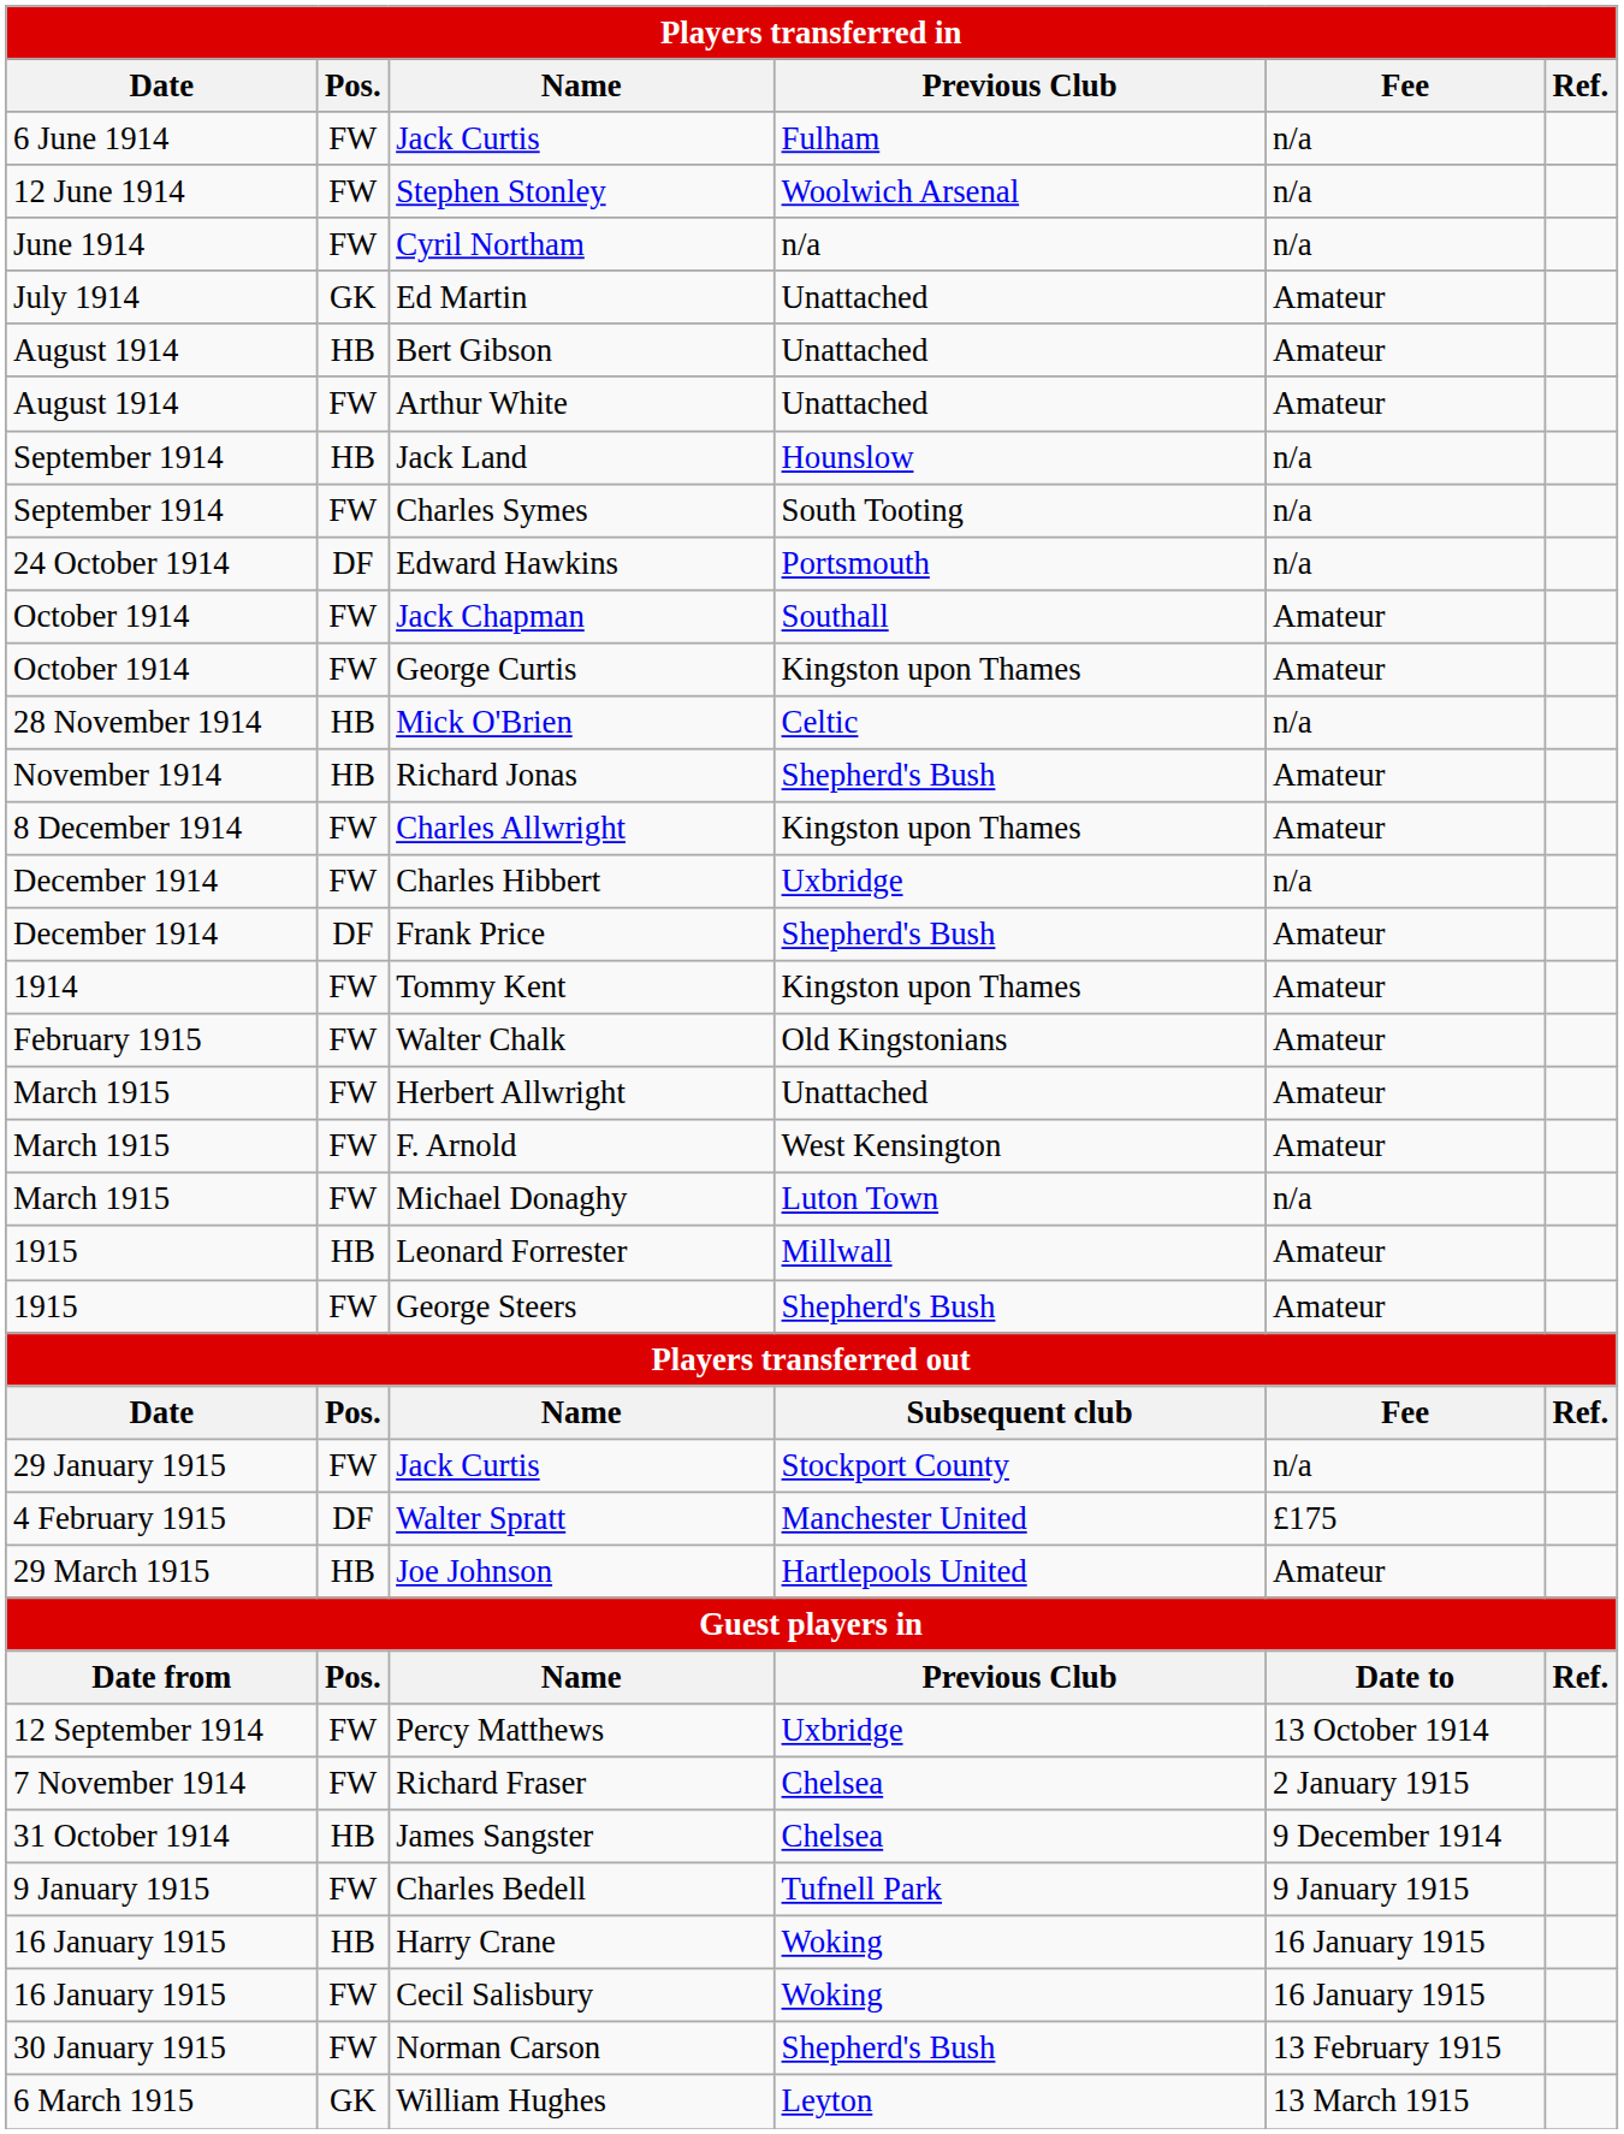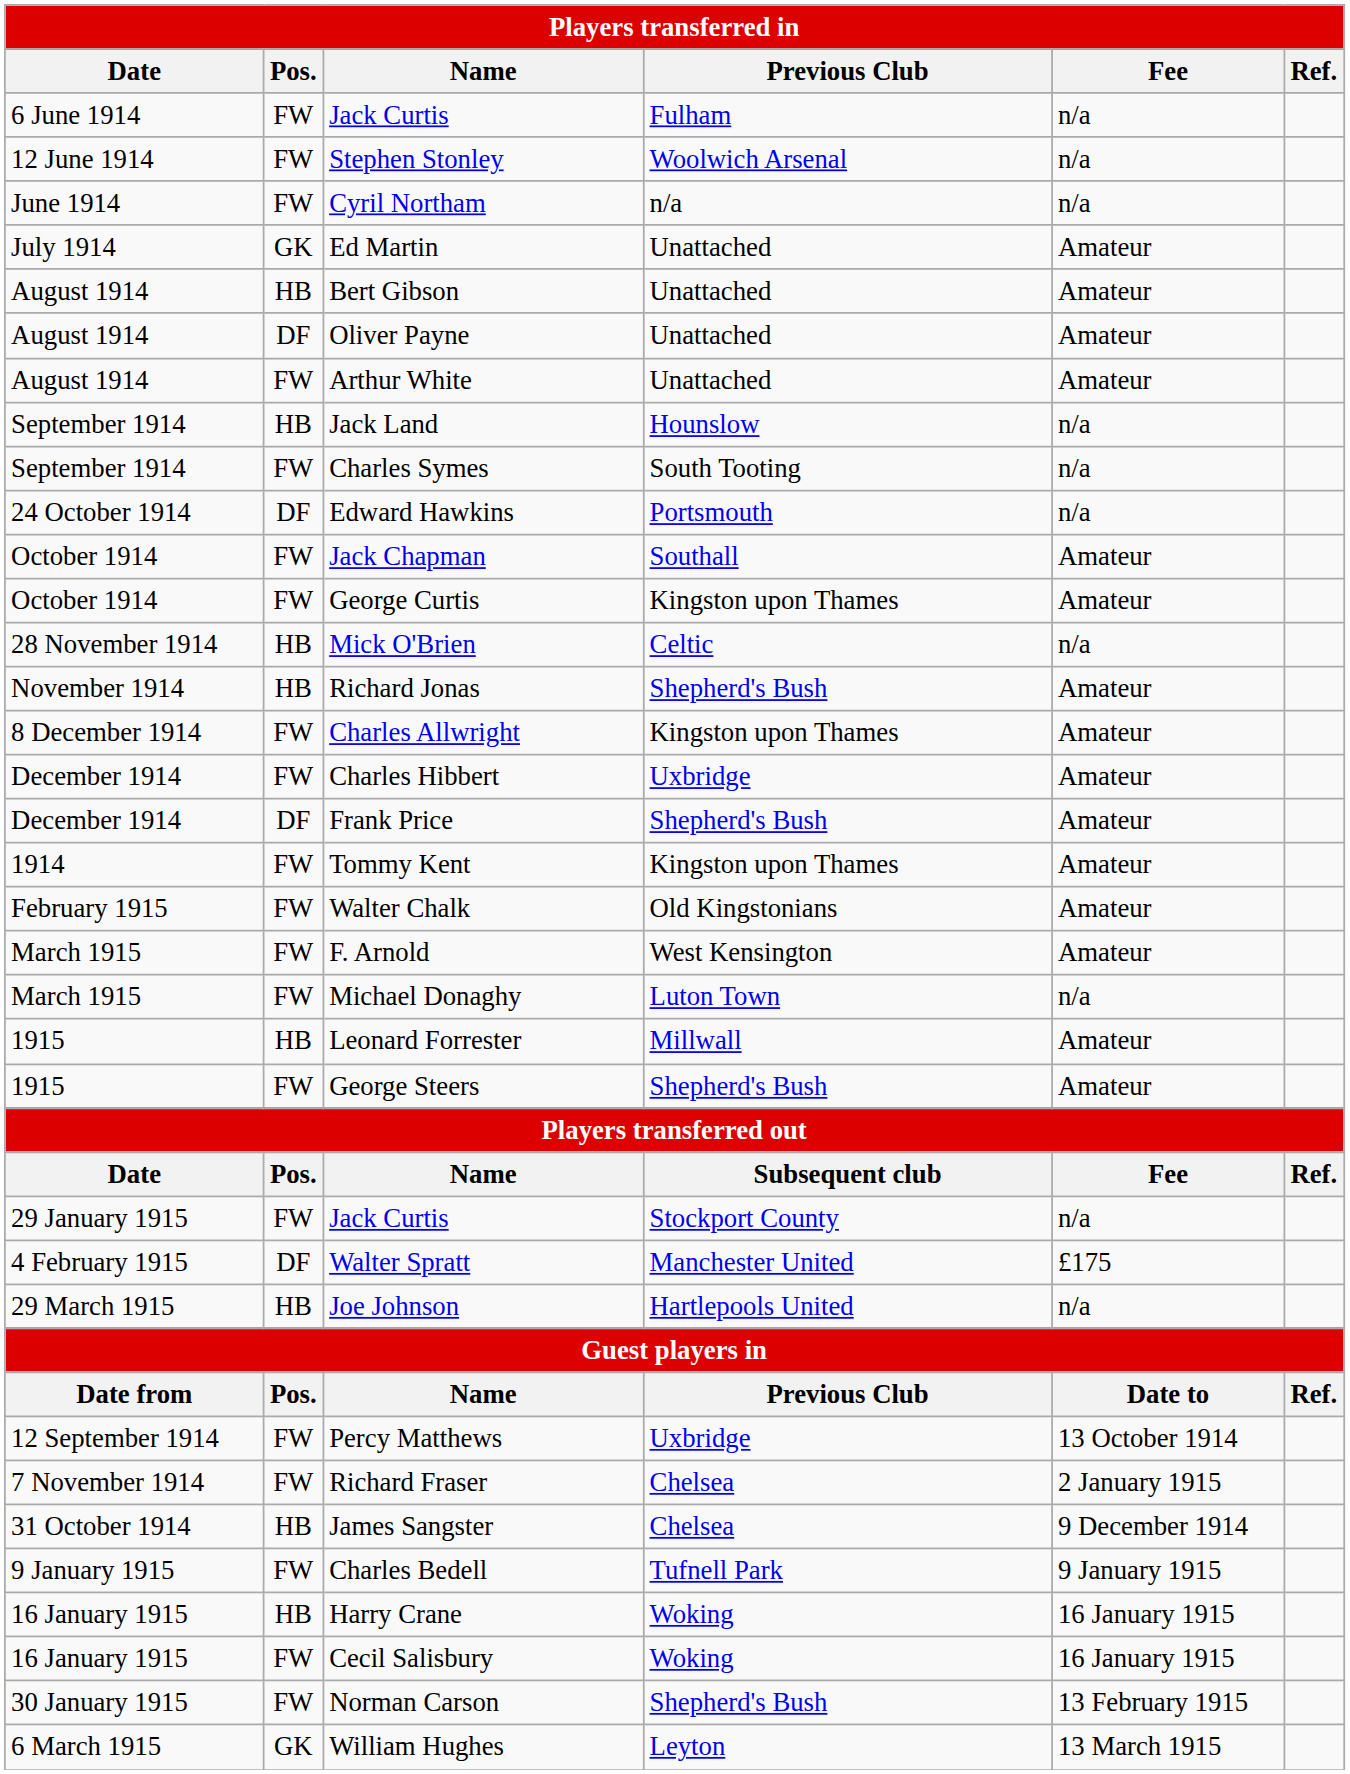+ row: August 1914 | DF | Oliver Payne | Unattached | Amateur
Charles Hibbert | Fee: n/a -> Amateur
- row: March 1915 | FW | Herbert Allwright | Unattached | Amateur
Joe Johnson | Fee: Amateur -> n/a
